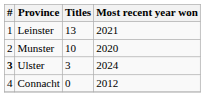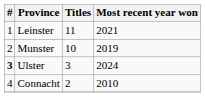Leinster | Titles: 13 -> 11
Munster | Most recent year won: 2020 -> 2019
Connacht | Titles: 0 -> 2
Connacht | Most recent year won: 2012 -> 2010
